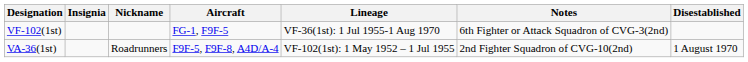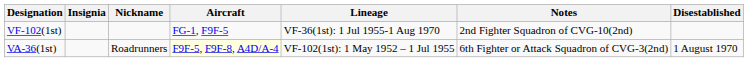VF-102(1st) | Notes: 6th Fighter or Attack Squadron of CVG-3(2nd) -> 2nd Fighter Squadron of CVG-10(2nd)
VA-36(1st) | Aircraft: no background -> lightyellow background
VA-36(1st) | Notes: 2nd Fighter Squadron of CVG-10(2nd) -> 6th Fighter or Attack Squadron of CVG-3(2nd)
